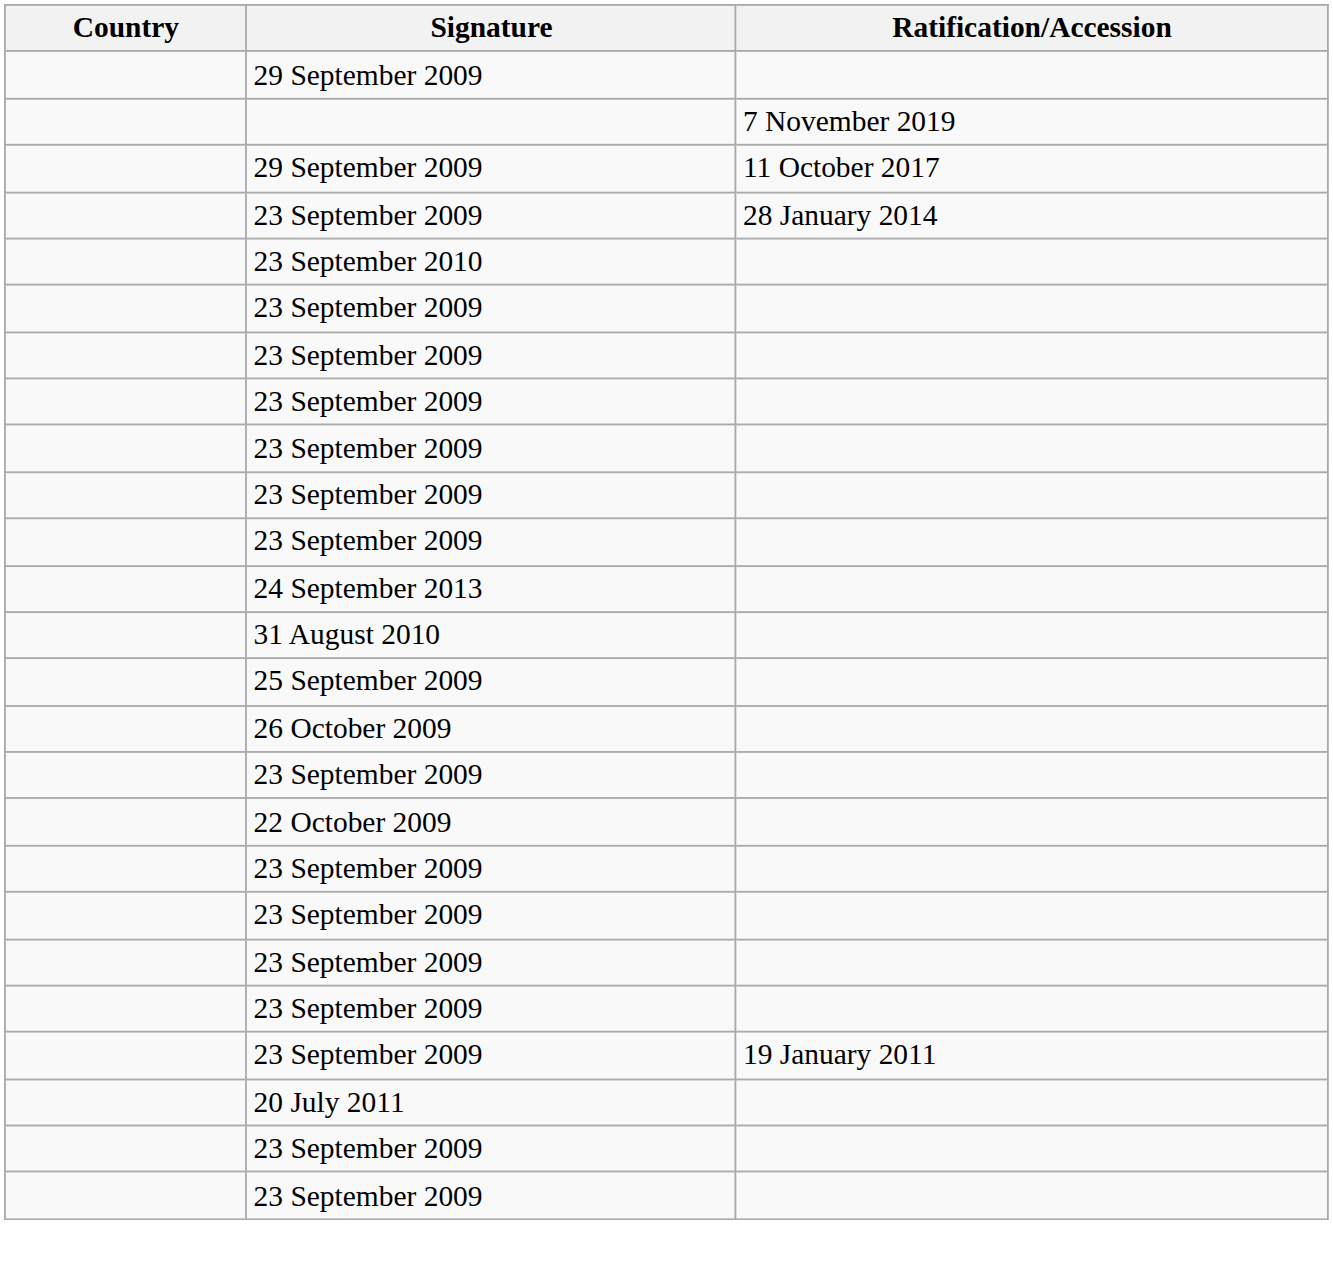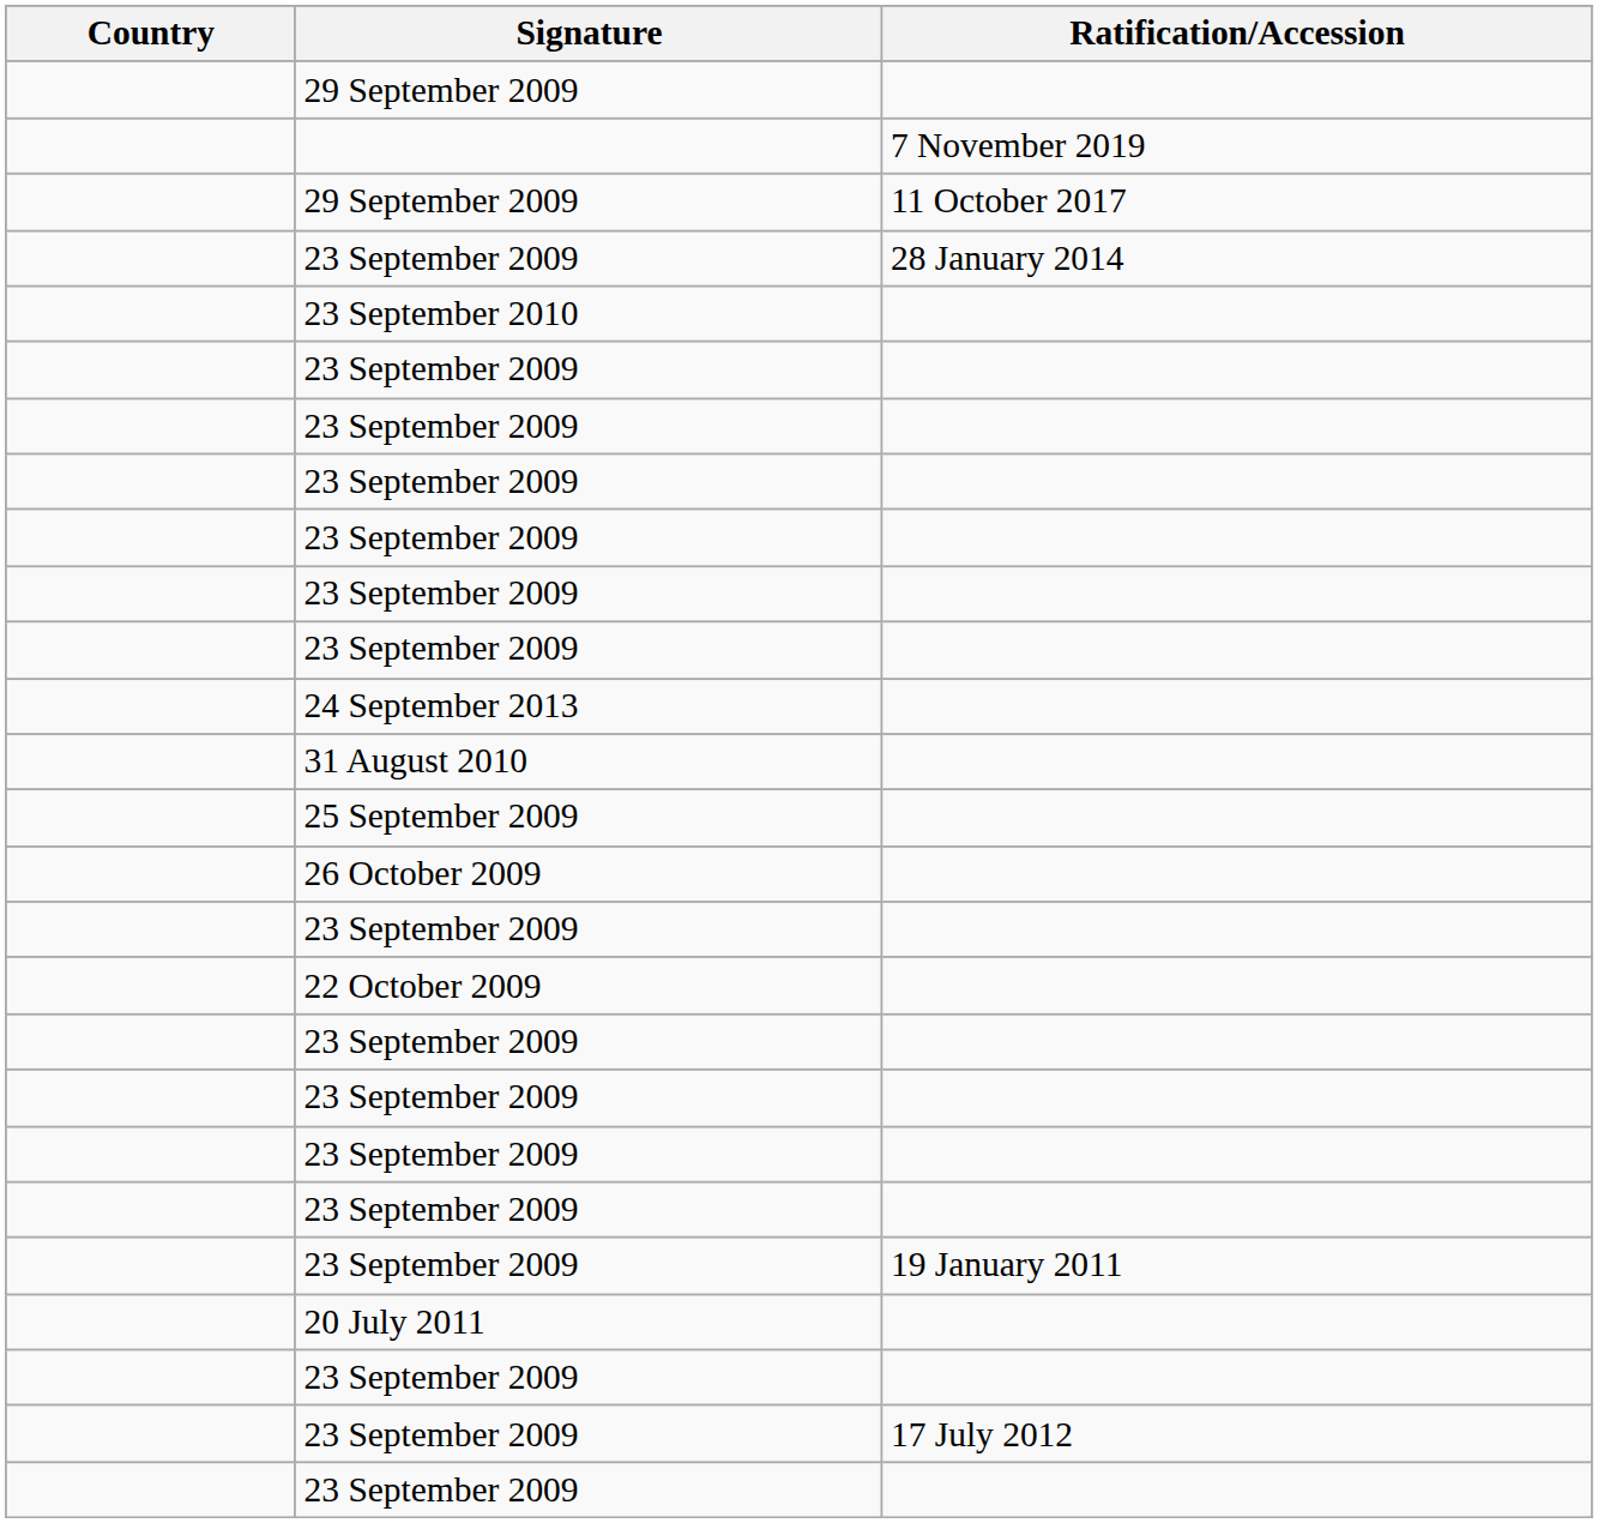+ row: 23 September 2009 | 17 July 2012
